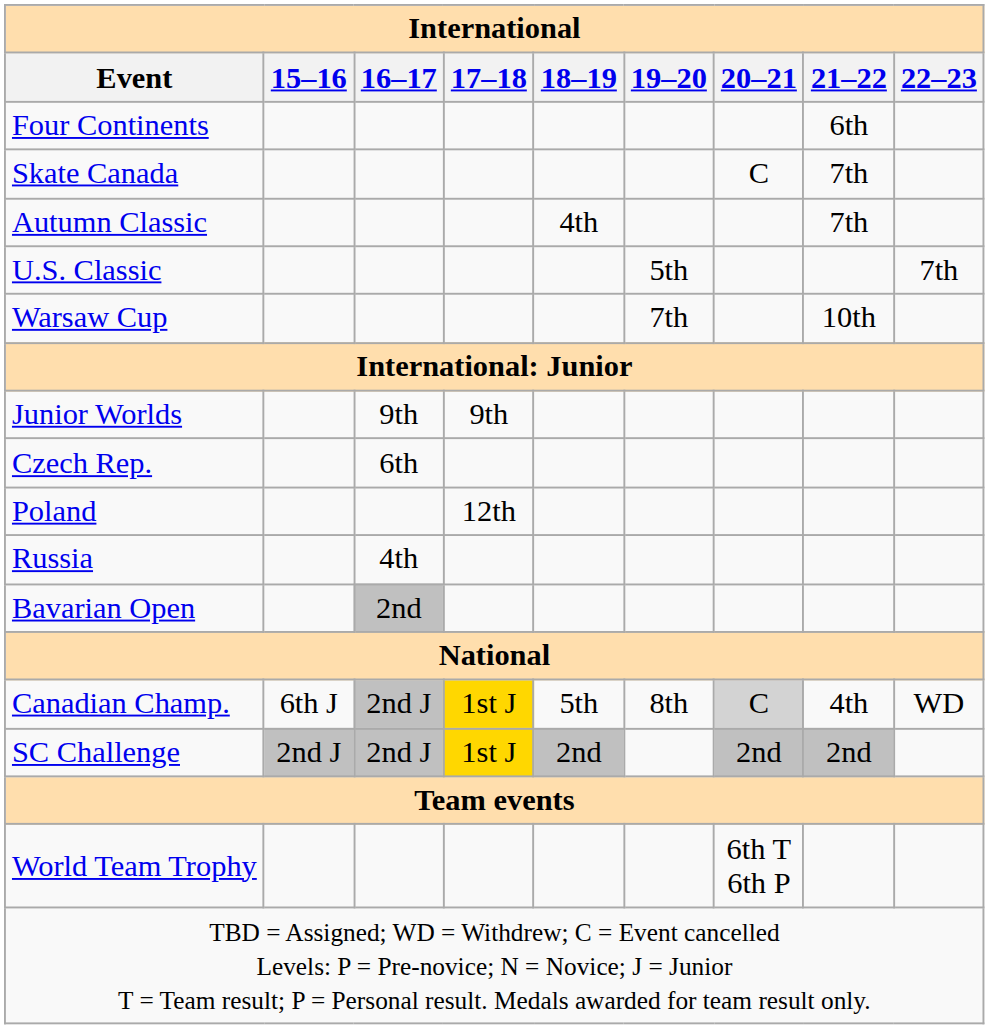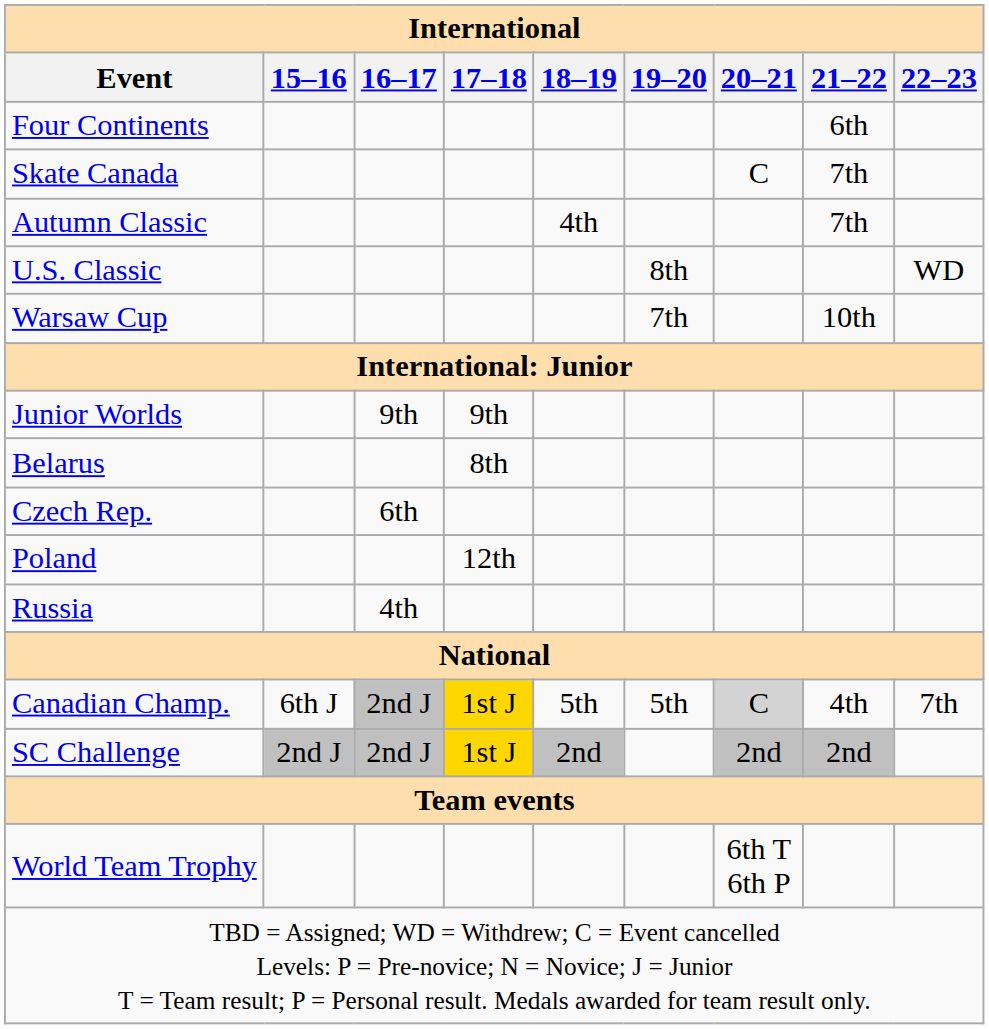U.S. Classic | 19–20: 5th -> 8th
U.S. Classic | 22–23: 7th -> WD
+ row: Belarus | 8th
- row: Bavarian Open | 2nd
Canadian Champ. | 19–20: 8th -> 5th
Canadian Champ. | 22–23: WD -> 7th
